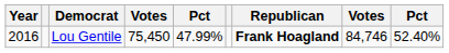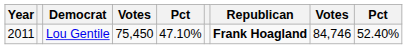Lou Gentile | Year: 2016 -> 2011
Lou Gentile | column 5: 47.99% -> 47.10%
